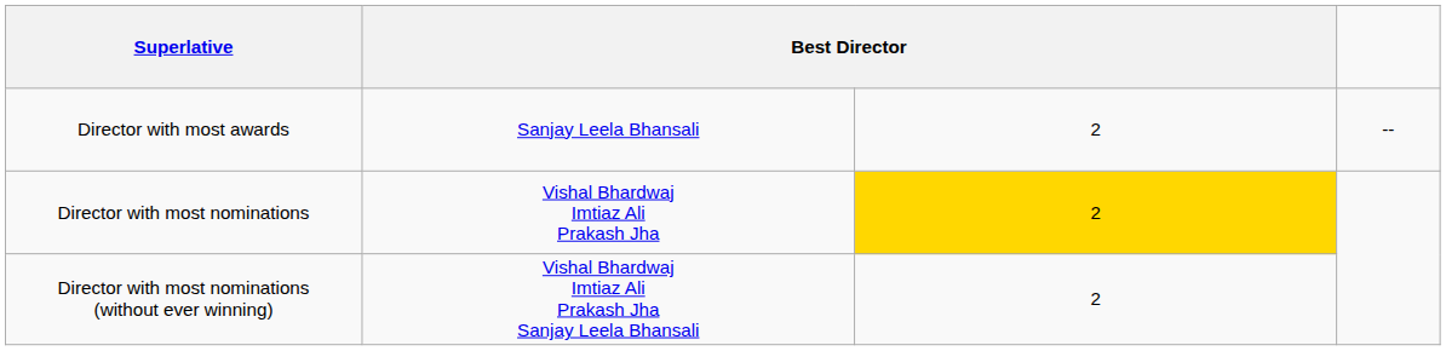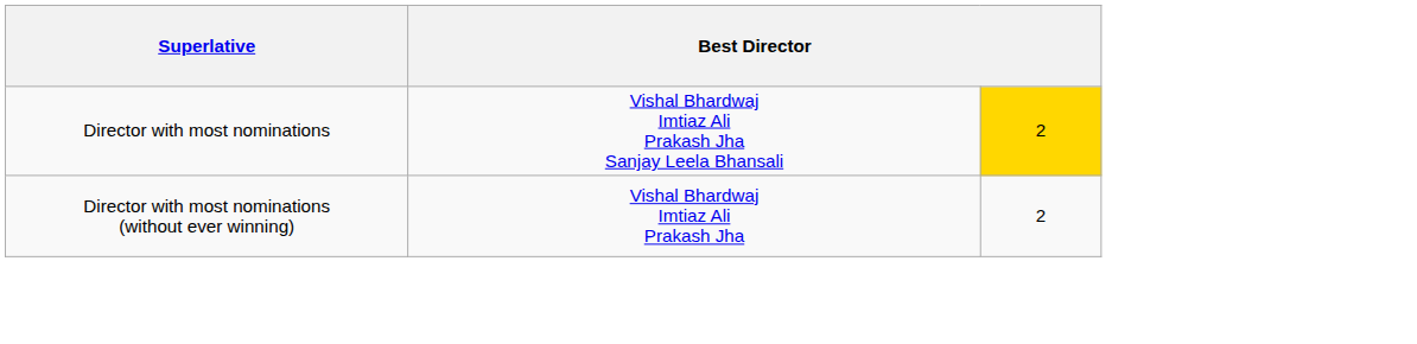- row: Director with most awards | Sanjay Leela Bhansali | 2 | --
Director with most nominations | column 2: Vishal Bhardwaj Imtiaz Ali Prakash Jha -> Vishal Bhardwaj Imtiaz Ali Prakash Jha Sanjay Leela Bhansali
Director with most nominations (without ever winning) | column 2: Vishal Bhardwaj Imtiaz Ali Prakash Jha Sanjay Leela Bhansali -> Vishal Bhardwaj Imtiaz Ali Prakash Jha
